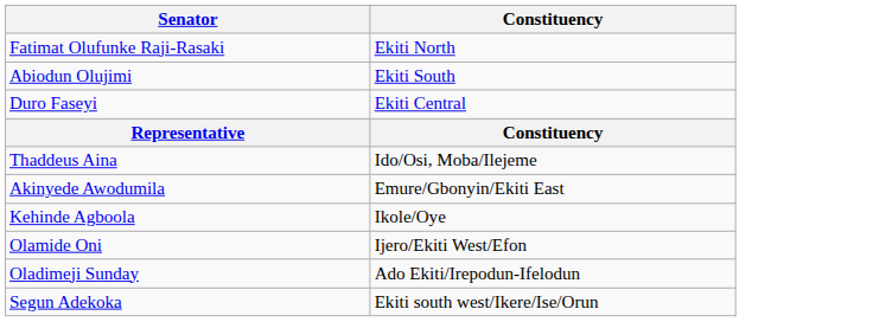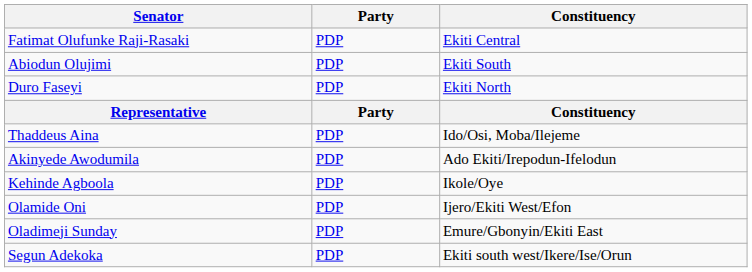+ column: Party | PDP | PDP | PDP | Party | PDP | PDP | PDP | PDP | PDP | PDP
Fatimat Olufunke Raji-Rasaki | Constituency: Ekiti North -> Ekiti Central
Duro Faseyi | Constituency: Ekiti Central -> Ekiti North
Akinyede Awodumila | Constituency: Emure/Gbonyin/Ekiti East -> Ado Ekiti/Irepodun-Ifelodun
Oladimeji Sunday | Constituency: Ado Ekiti/Irepodun-Ifelodun -> Emure/Gbonyin/Ekiti East
